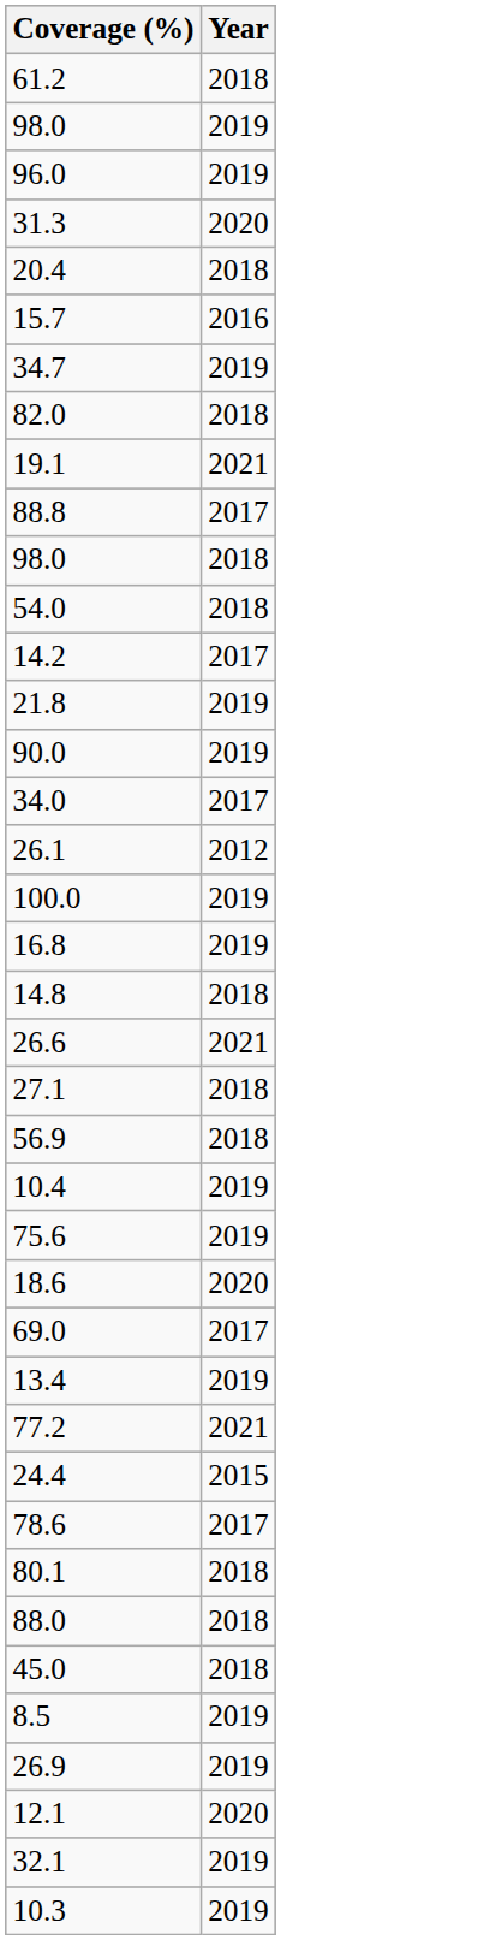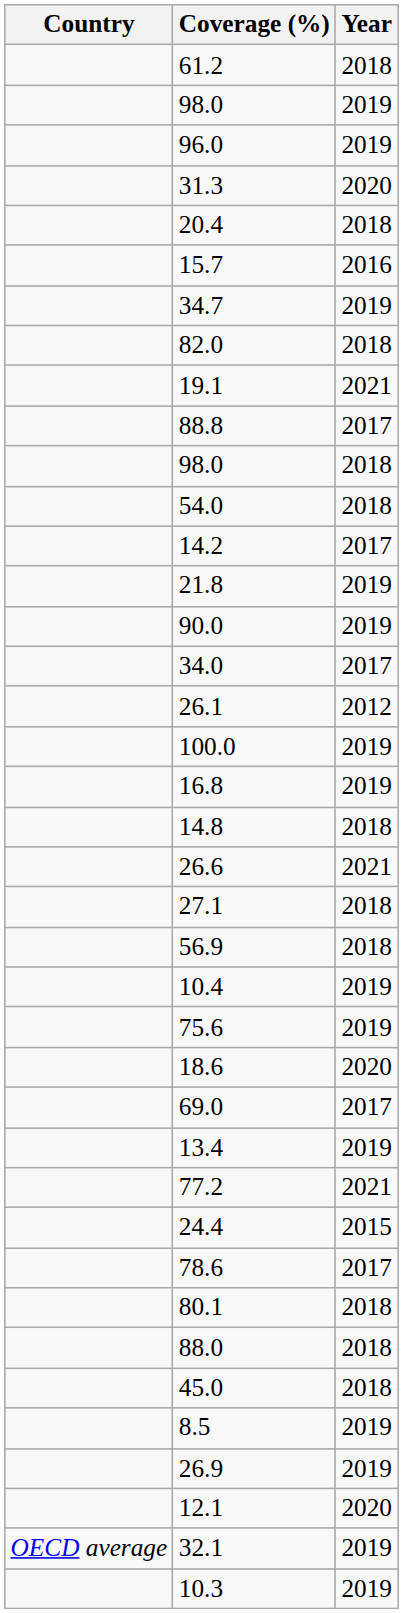+ column: Country | OECD average
